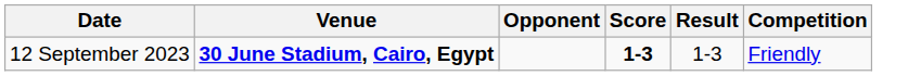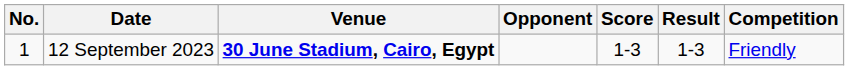+ column: No. | 1
12 September 2023 | Score: bold -> normal
